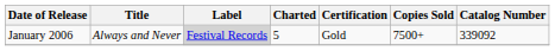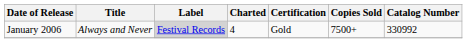January 2006 | Charted: 5 -> 4
January 2006 | Catalog Number: 339092 -> 330992
